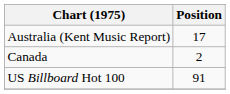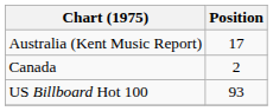US Billboard Hot 100 | Position: 91 -> 93
